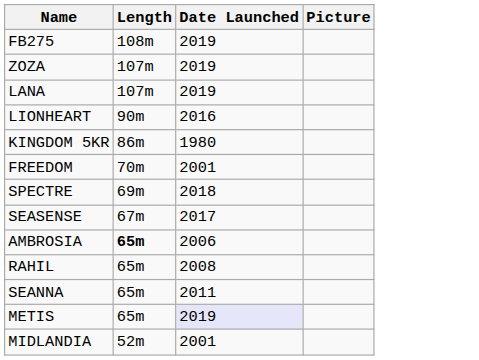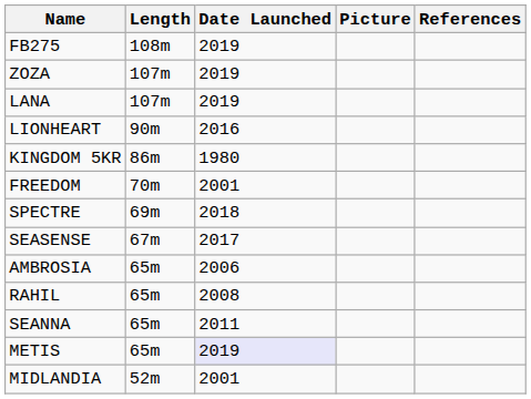+ column: References
AMBROSIA | Length: bold -> normal
